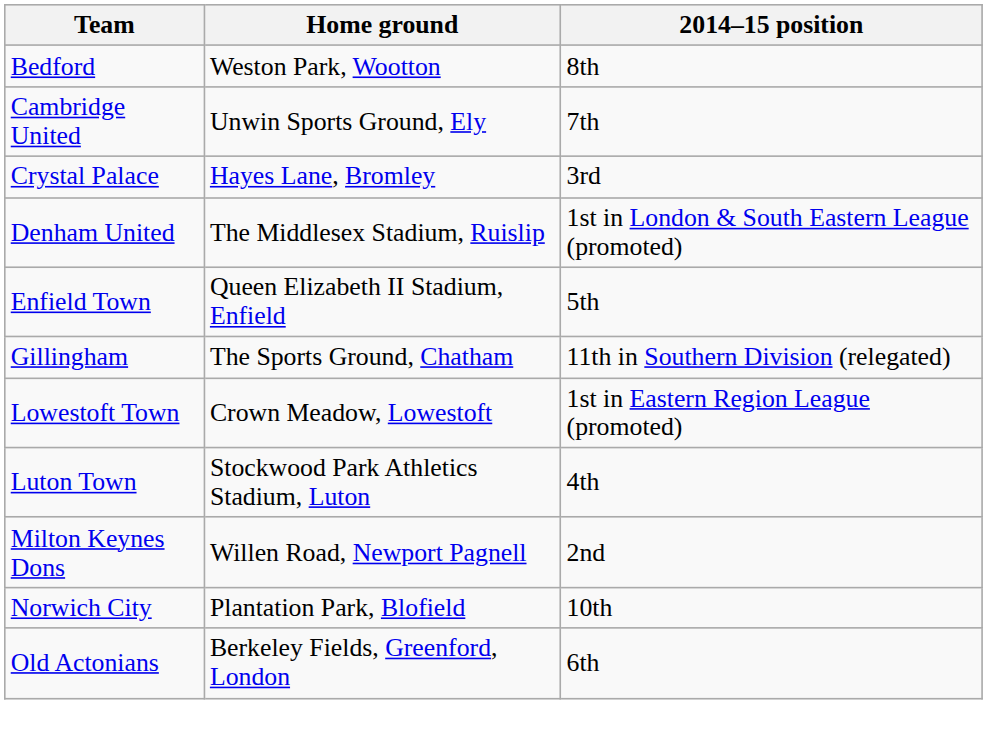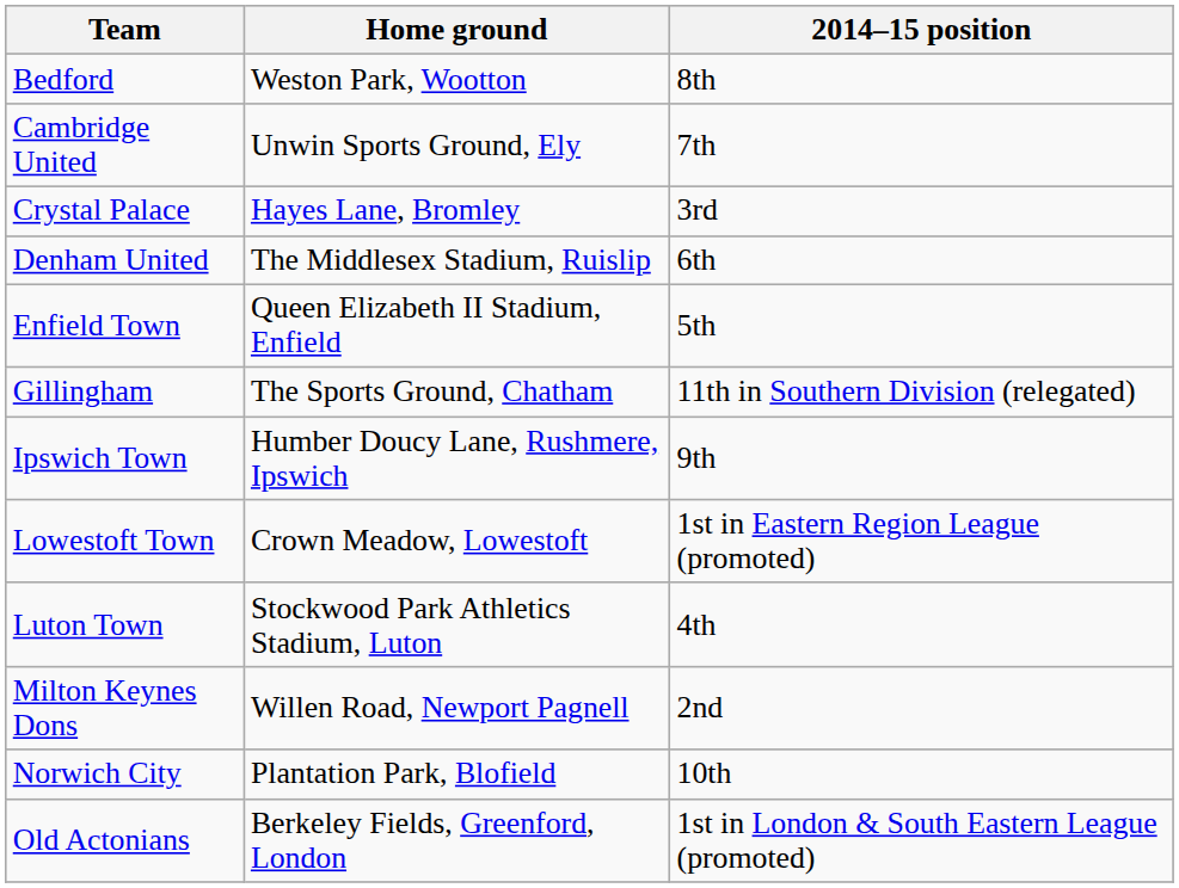Denham United | 2014–15 position: 1st in London & South Eastern League (promoted) -> 6th
+ row: Ipswich Town | Humber Doucy Lane, Rushmere, Ipswich | 9th
Old Actonians | 2014–15 position: 6th -> 1st in London & South Eastern League (promoted)
